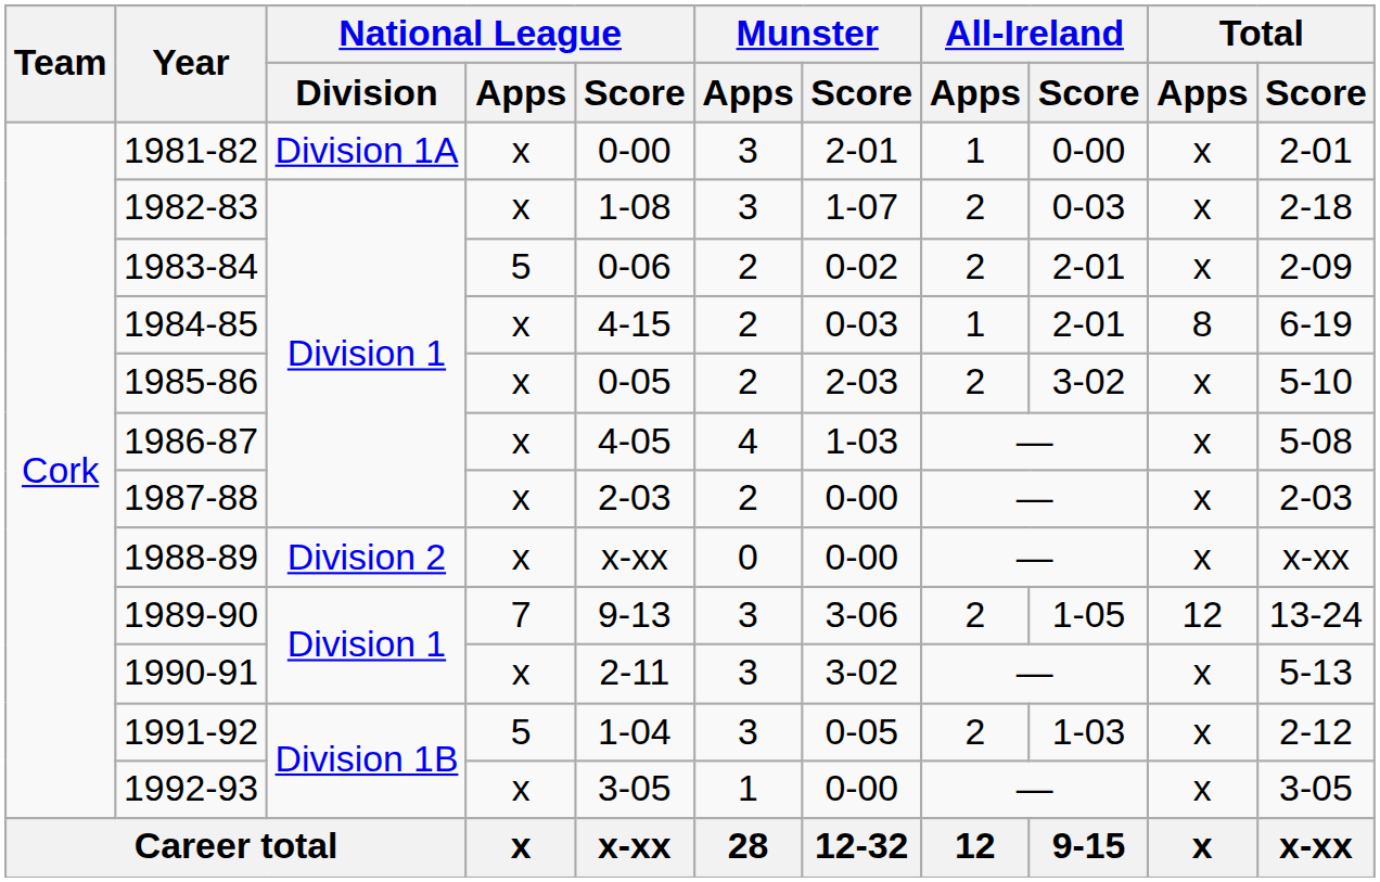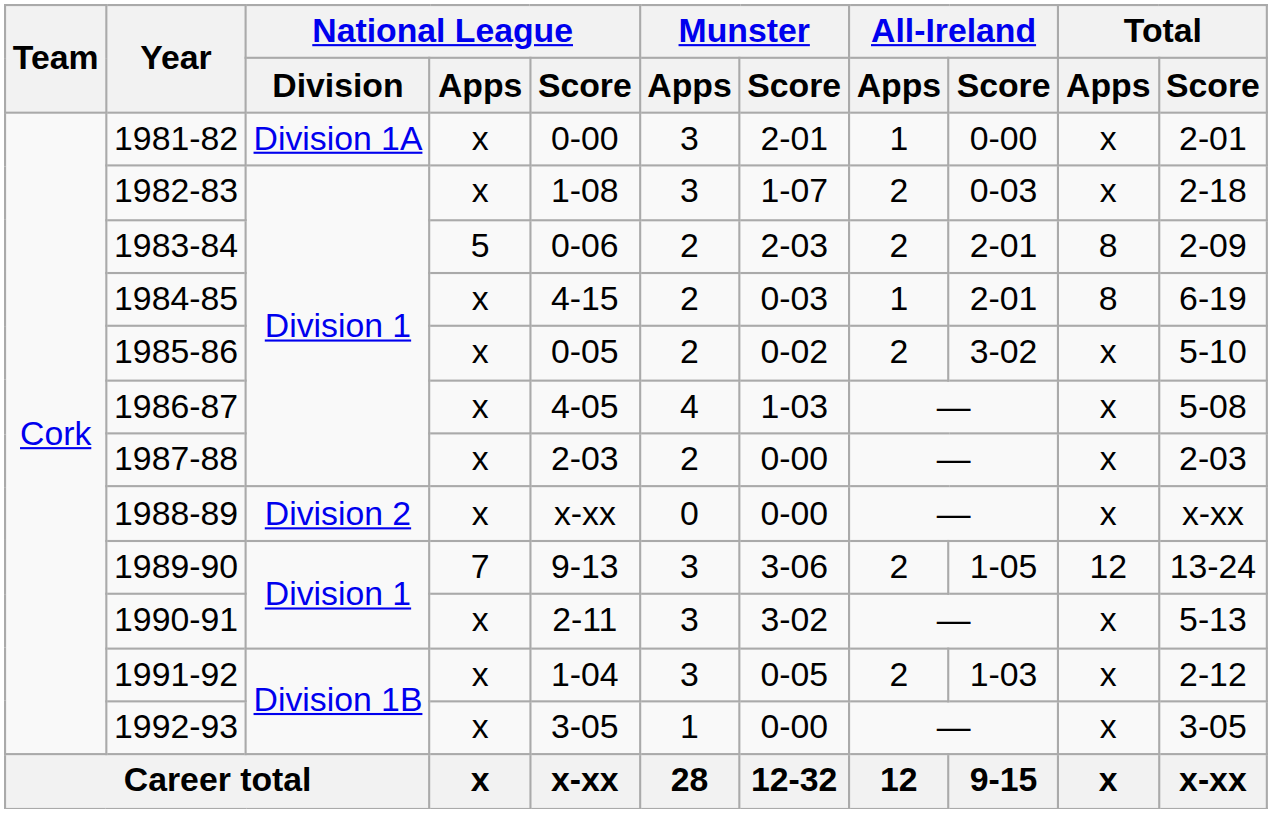1983-84 | Munster / Score: 0-02 -> 2-03
1983-84 | Total / Apps: x -> 8
1985-86 | Munster / Score: 2-03 -> 0-02
1991-92 | National League / Apps: 5 -> x
